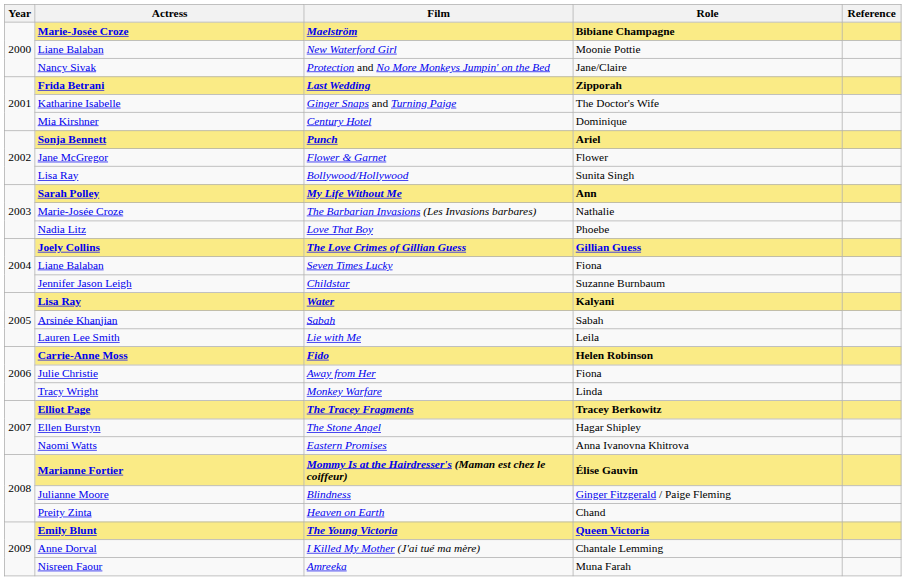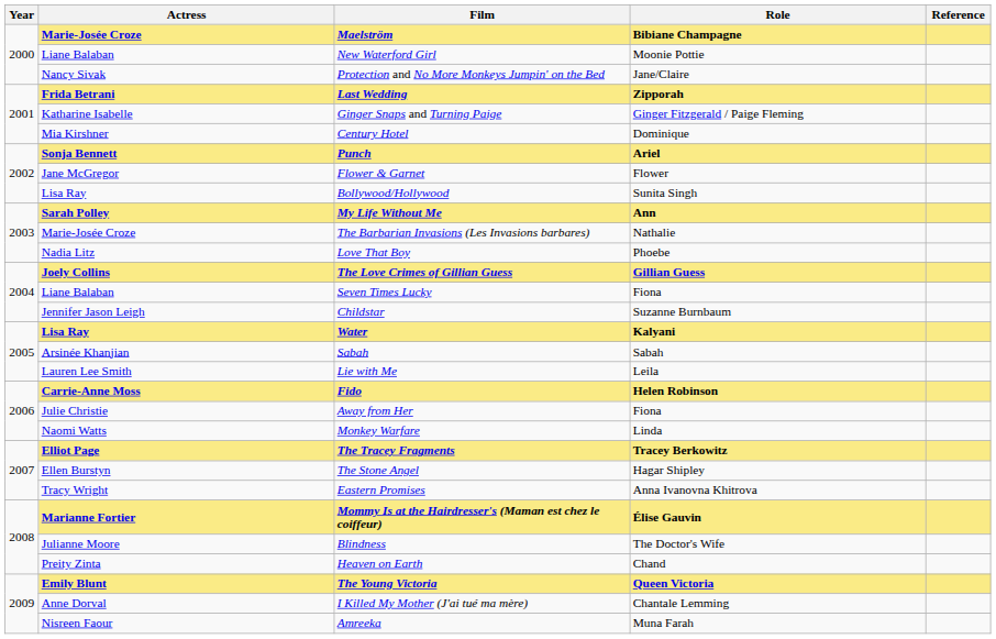Ginger Snaps and Turning Paige | Role: The Doctor's Wife -> Ginger Fitzgerald / Paige Fleming
Monkey Warfare | Actress: Tracy Wright -> Naomi Watts
Eastern Promises | Actress: Naomi Watts -> Tracy Wright
Blindness | Role: Ginger Fitzgerald / Paige Fleming -> The Doctor's Wife
